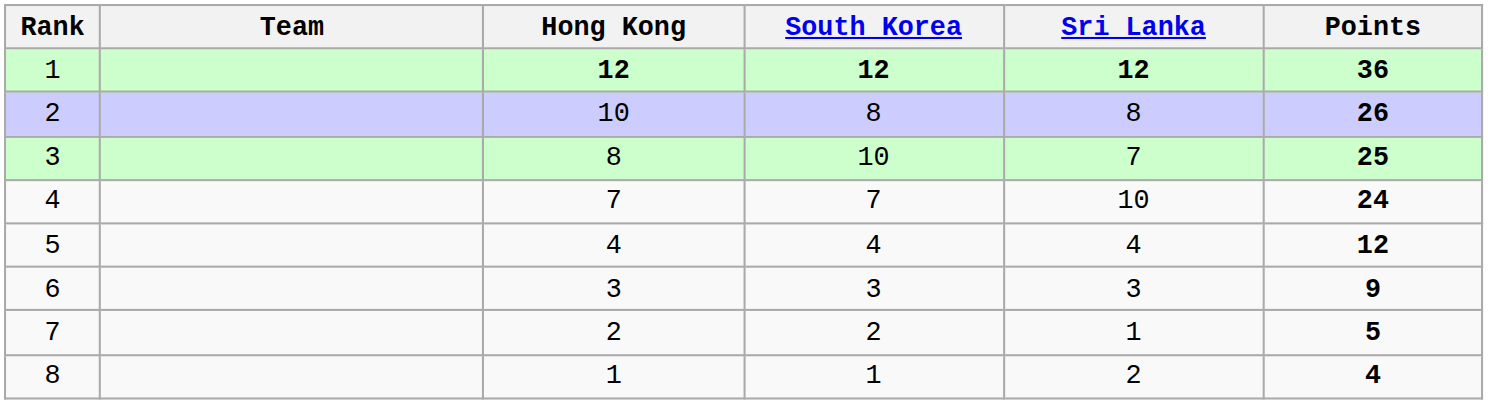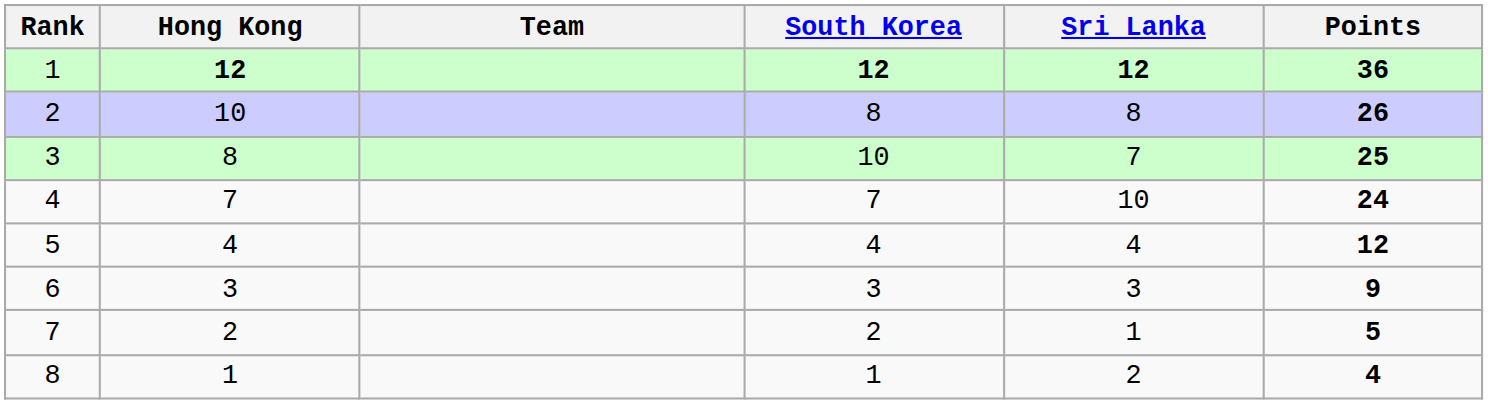columns swapped: Team <-> Hong Kong
